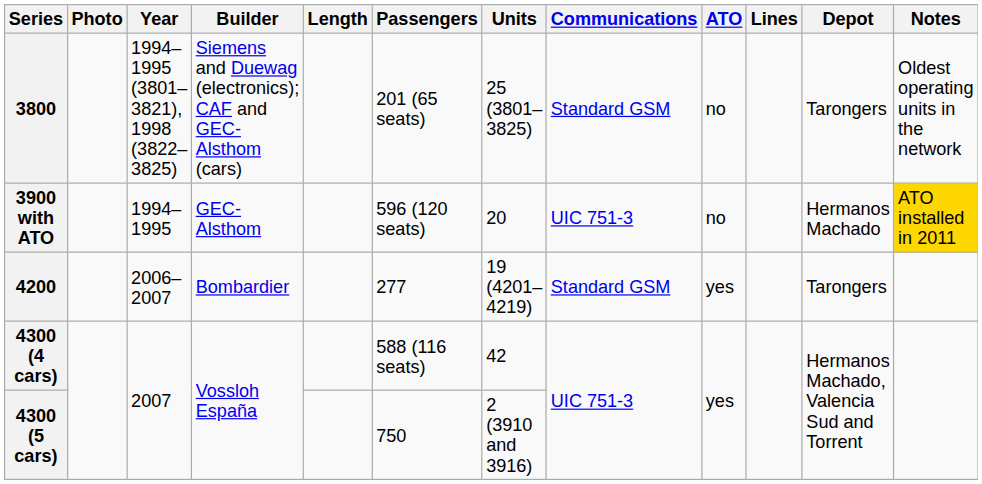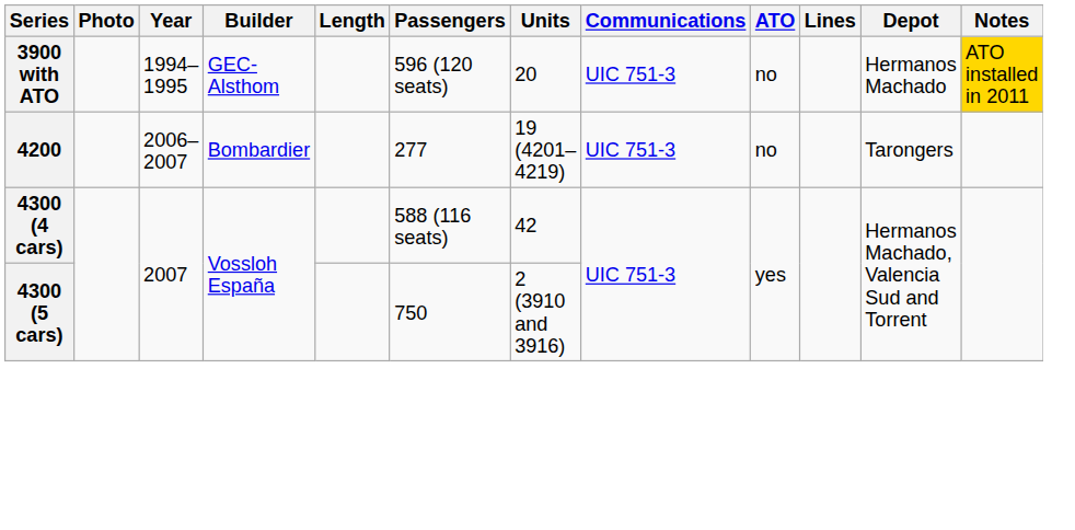- row: 3800 | 1994–1995 (3801–3821), 1998 (3822–3825) | Siemens and Duewag (electronics); CAF and GEC-Alsthom (cars) | 201 (65 seats) | 25 (3801–3825) | Standard GSM | no | Tarongers | Oldest operating units in the network
4200 | Communications: Standard GSM -> UIC 751-3
4200 | ATO: yes -> no
